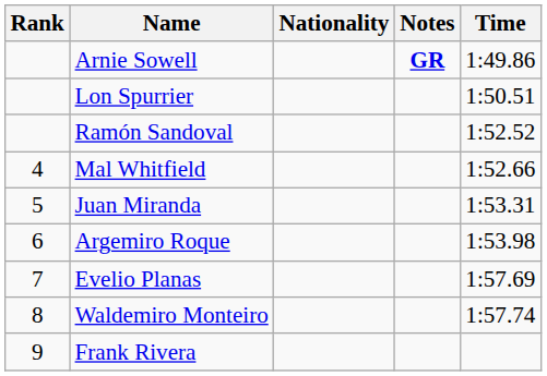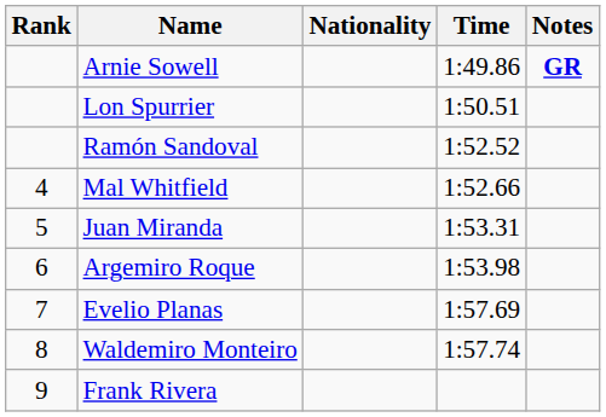columns swapped: Time <-> Notes
